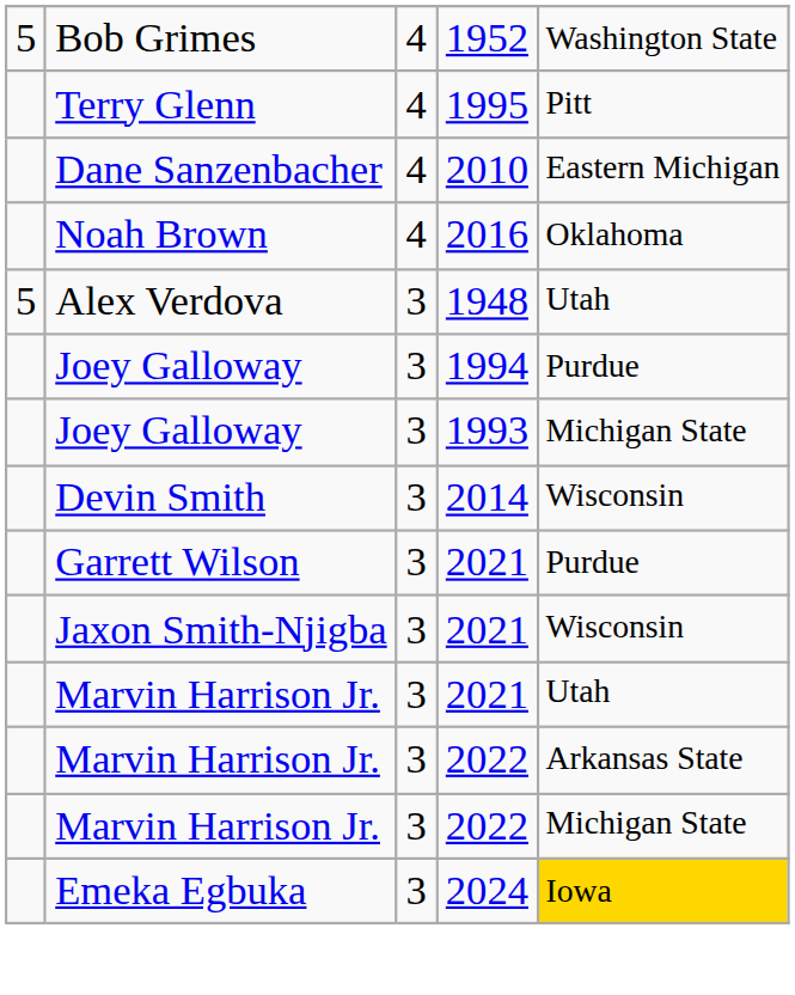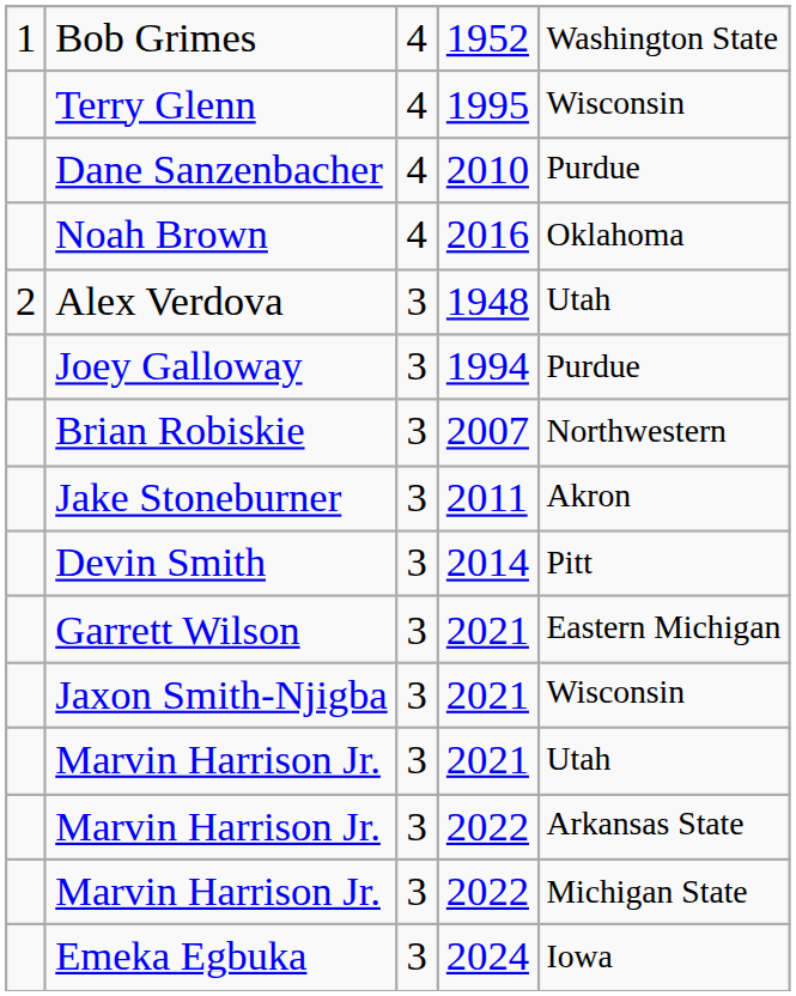Bob Grimes | column 1: 5 -> 1
Terry Glenn | column 5: Pitt -> Wisconsin
Dane Sanzenbacher | column 5: Eastern Michigan -> Purdue
Alex Verdova | column 1: 5 -> 2
+ row: Brian Robiskie | 3 | 2007 | Northwestern
- row: Joey Galloway | 3 | 1993 | Michigan State
+ row: Jake Stoneburner | 3 | 2011 | Akron
Devin Smith | column 5: Wisconsin -> Pitt
Garrett Wilson | column 5: Purdue -> Eastern Michigan
Emeka Egbuka | column 5: gold background -> no background
